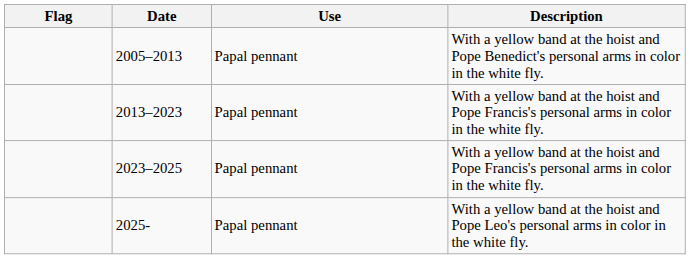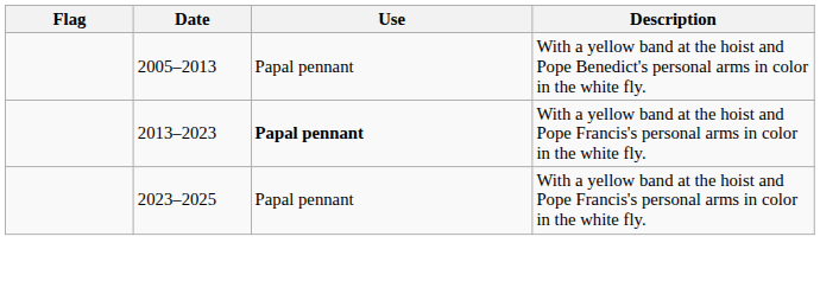2013–2023 | Use: normal -> bold
- row: 2025- | Papal pennant | With a yellow band at the hoist and Pope Leo's personal arms in color in the white fly.
